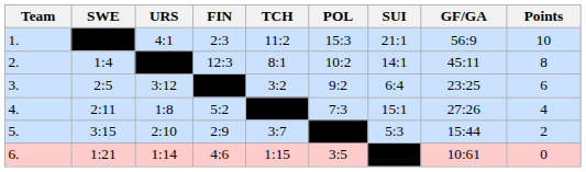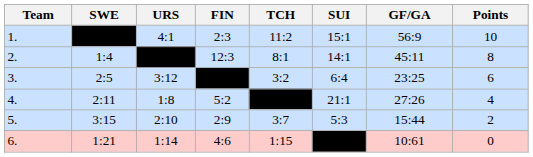- column: POL | 15:3 | 10:2 | 9:2 | 7:3 | 3:5
1. | SUI: 21:1 -> 15:1
4. | SUI: 15:1 -> 21:1
